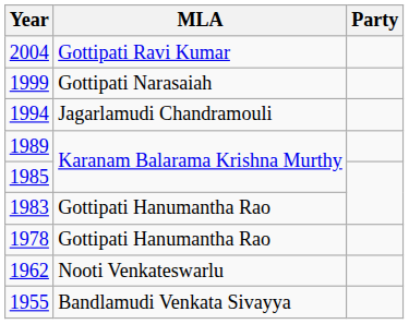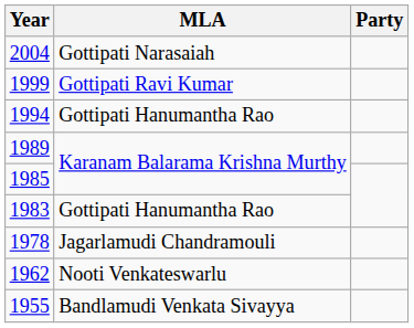2004 | MLA: Gottipati Ravi Kumar -> Gottipati Narasaiah
1999 | MLA: Gottipati Narasaiah -> Gottipati Ravi Kumar
1994 | MLA: Jagarlamudi Chandramouli -> Gottipati Hanumantha Rao
1978 | MLA: Gottipati Hanumantha Rao -> Jagarlamudi Chandramouli
